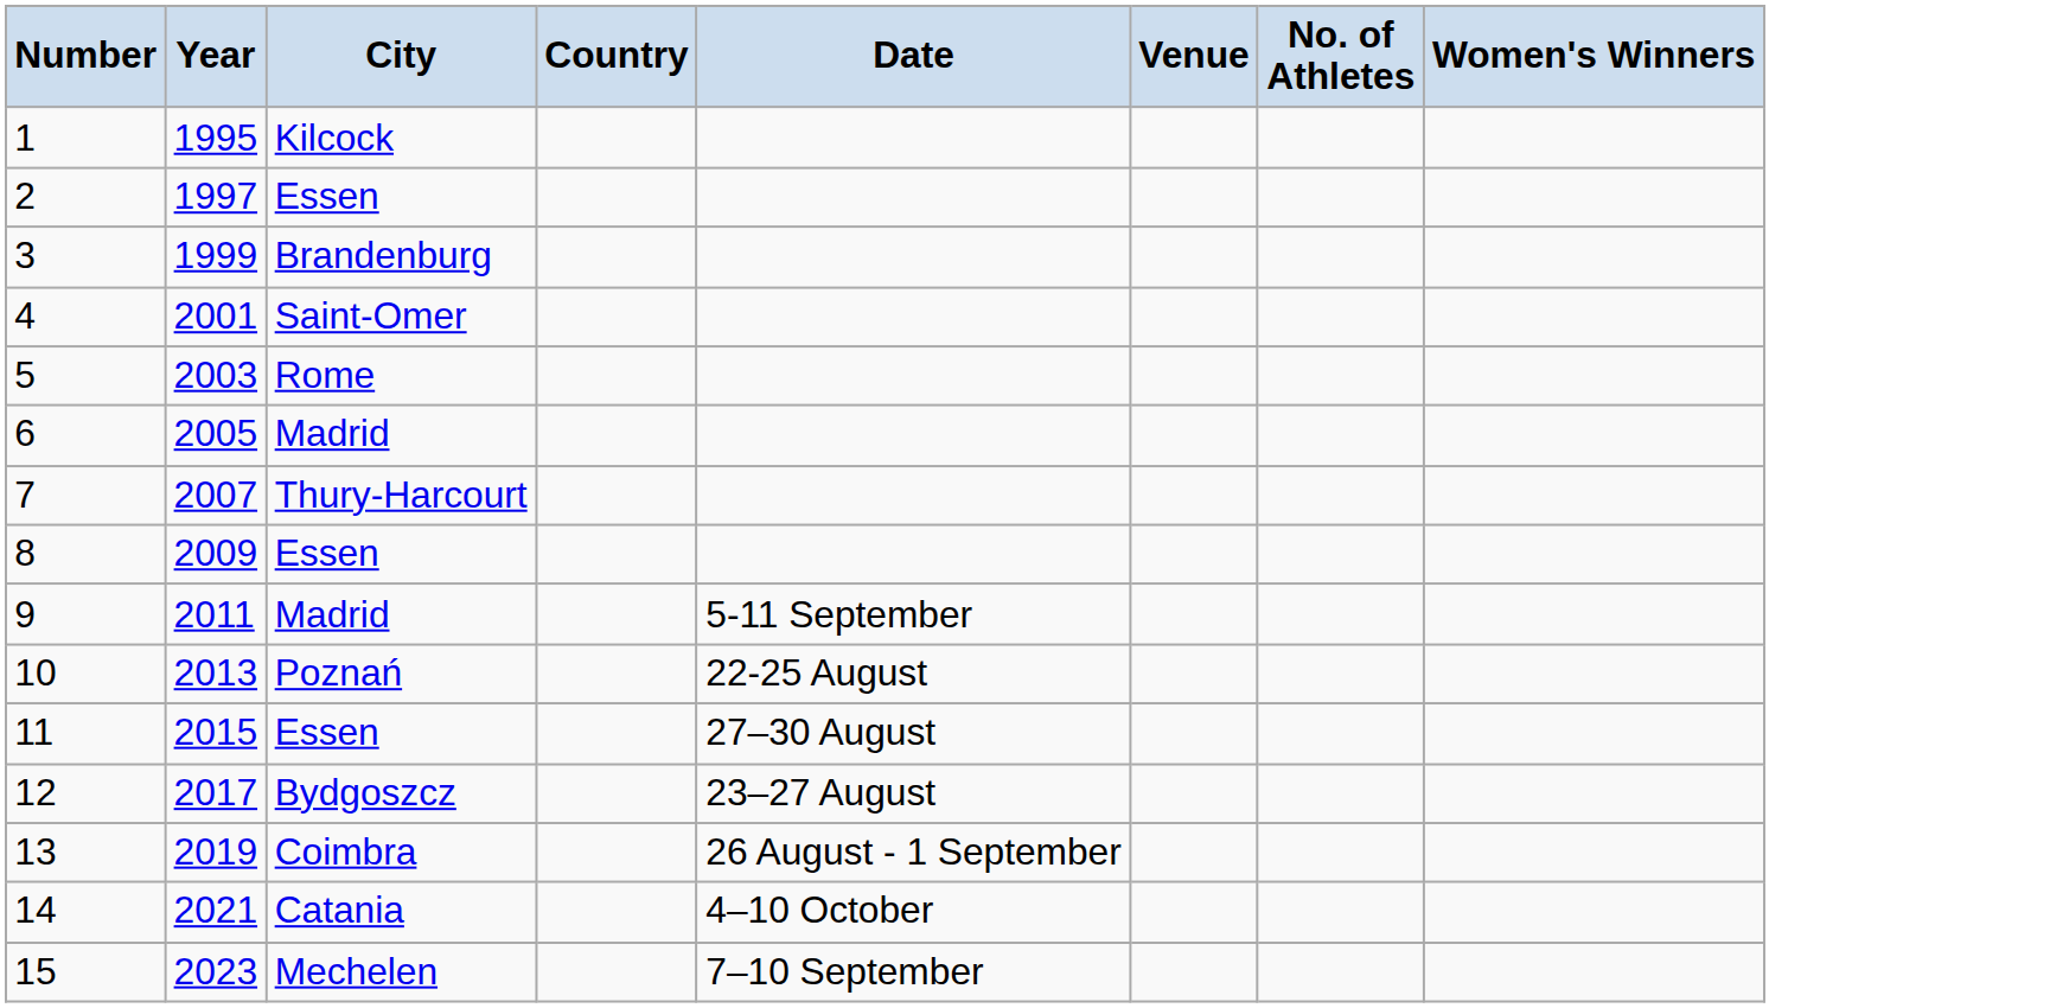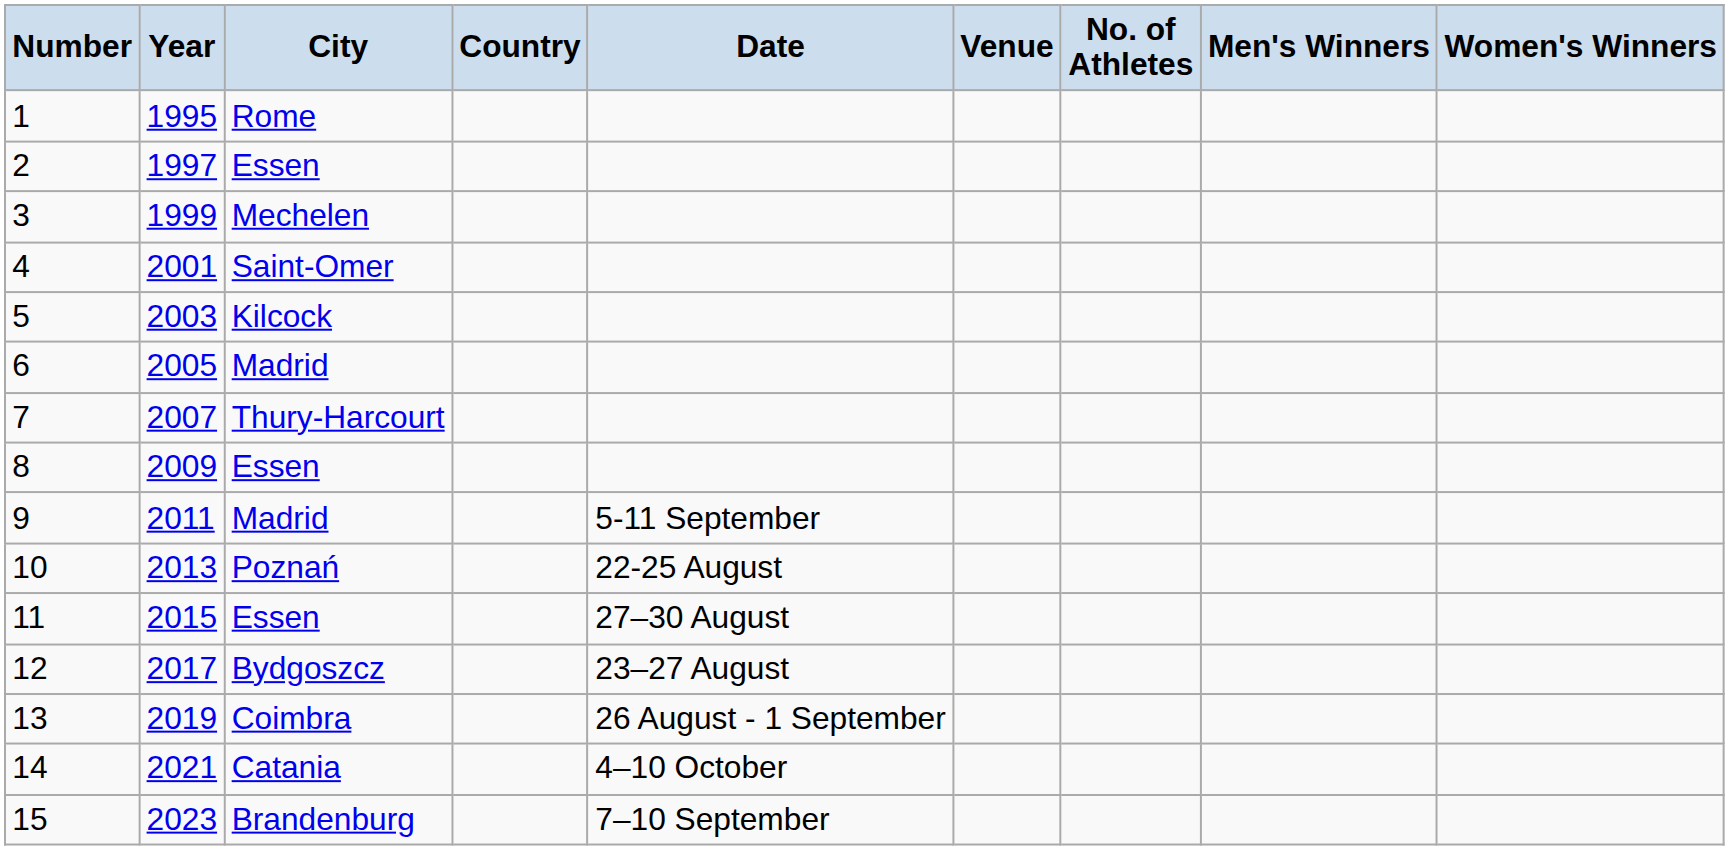+ column: Men's Winners
1 | City: Kilcock -> Rome
3 | City: Brandenburg -> Mechelen
5 | City: Rome -> Kilcock
15 | City: Mechelen -> Brandenburg
